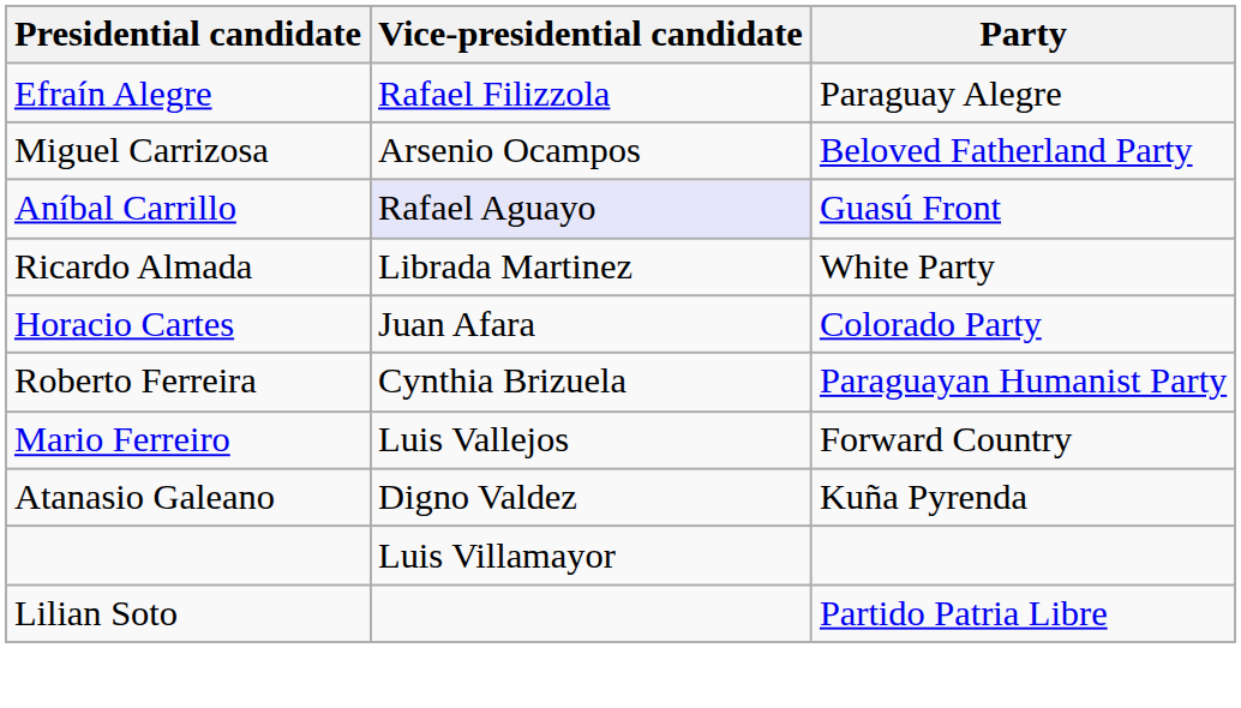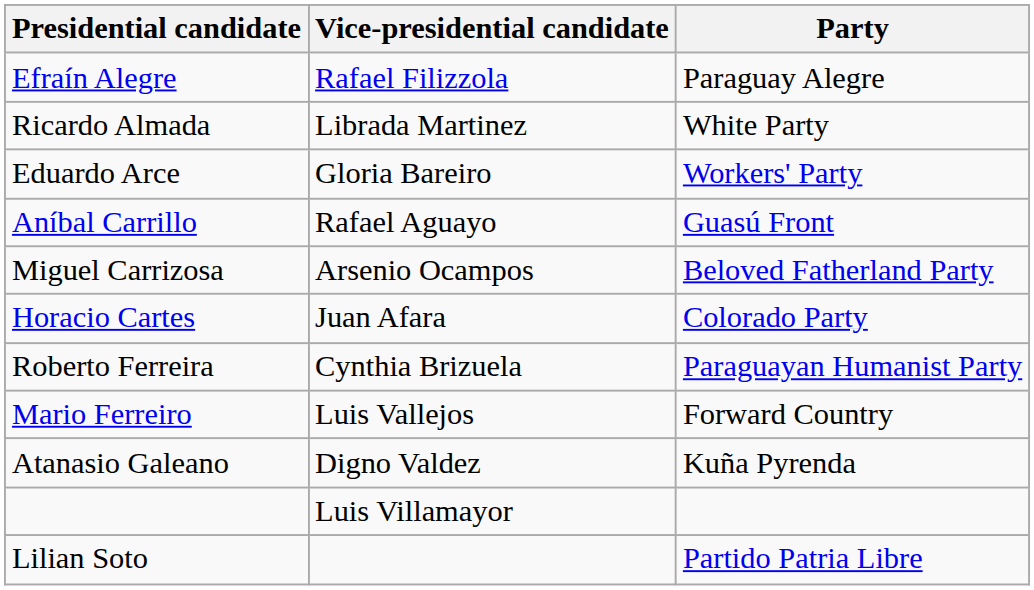rows swapped: Ricardo Almada <-> Miguel Carrizosa
+ row: Eduardo Arce | Gloria Bareiro | Workers' Party
Aníbal Carrillo | Vice-presidential candidate: lavender background -> no background
